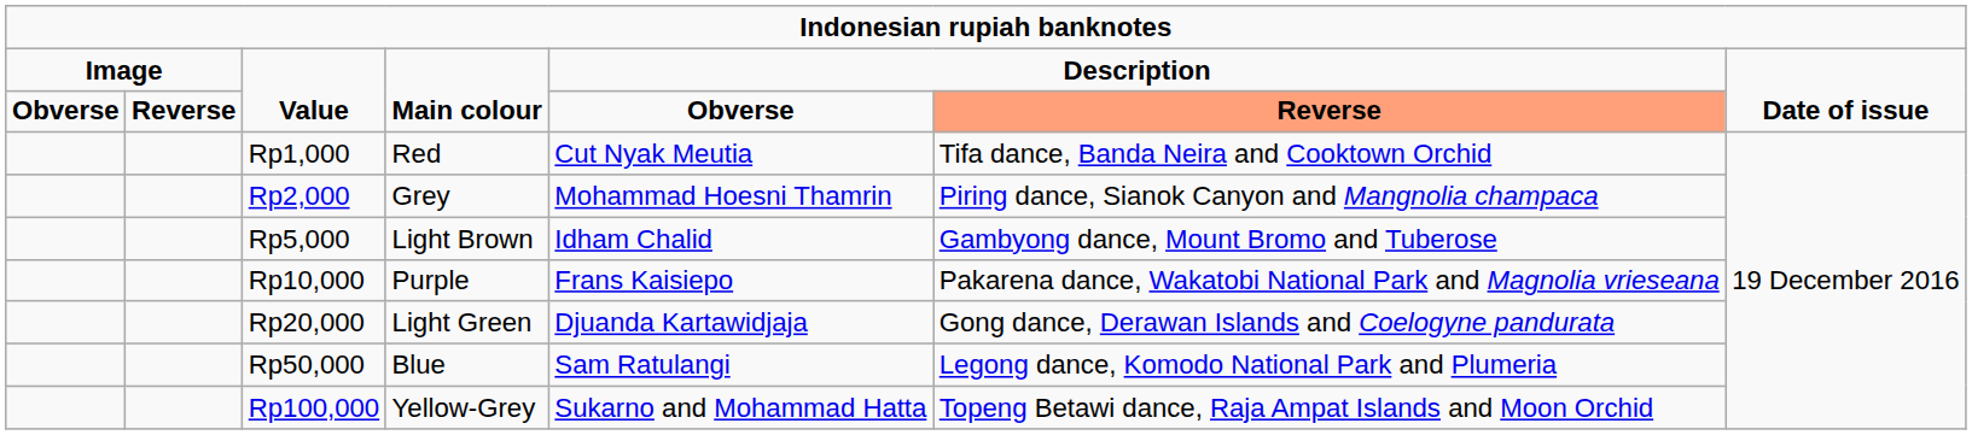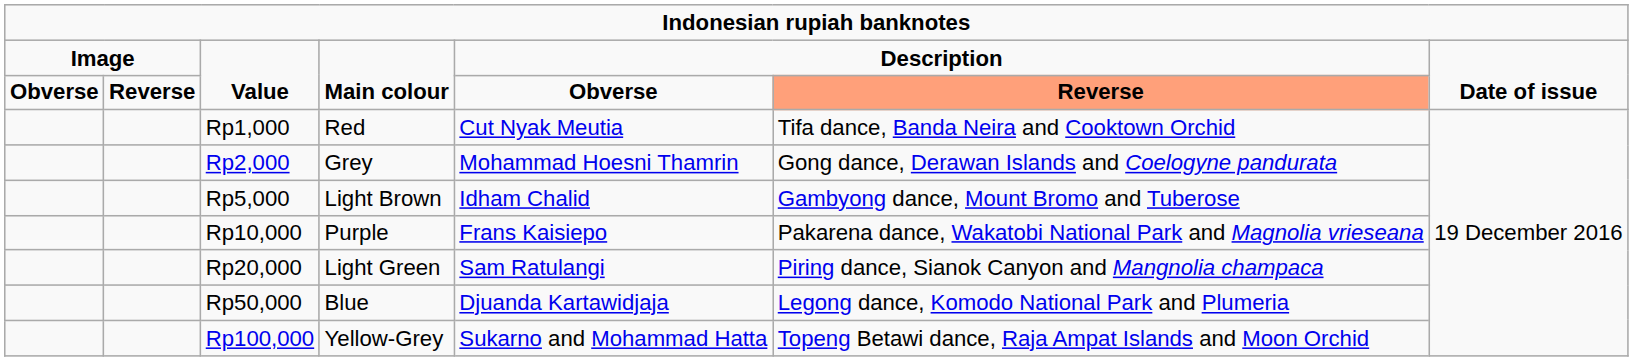Rp2,000 | column 6: Piring dance, Sianok Canyon and Mangnolia champaca -> Gong dance, Derawan Islands and Coelogyne pandurata
Rp20,000 | column 5: Djuanda Kartawidjaja -> Sam Ratulangi
Rp20,000 | column 6: Gong dance, Derawan Islands and Coelogyne pandurata -> Piring dance, Sianok Canyon and Mangnolia champaca
Rp50,000 | column 5: Sam Ratulangi -> Djuanda Kartawidjaja
